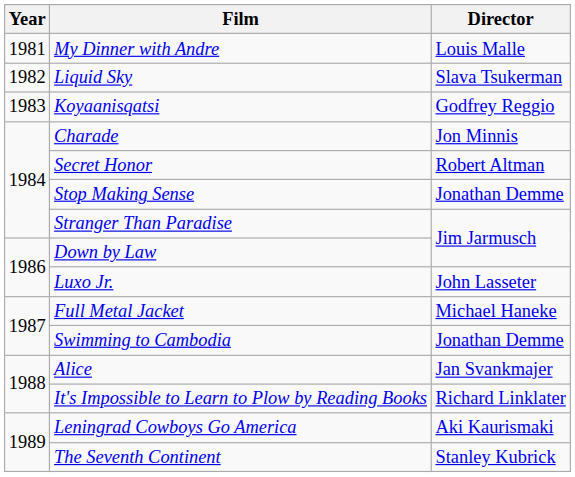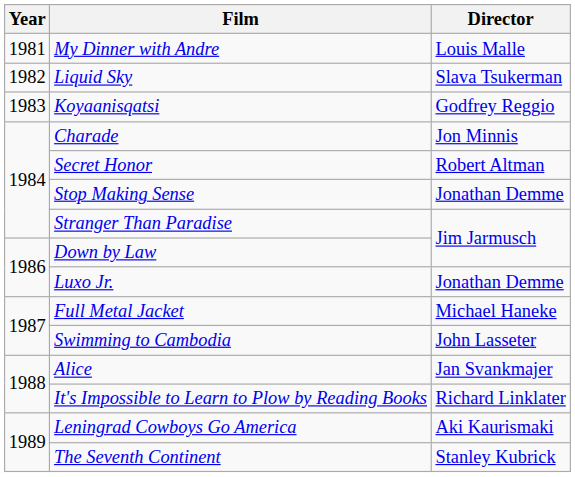Luxo Jr. | Director: John Lasseter -> Jonathan Demme
Swimming to Cambodia | Director: Jonathan Demme -> John Lasseter
